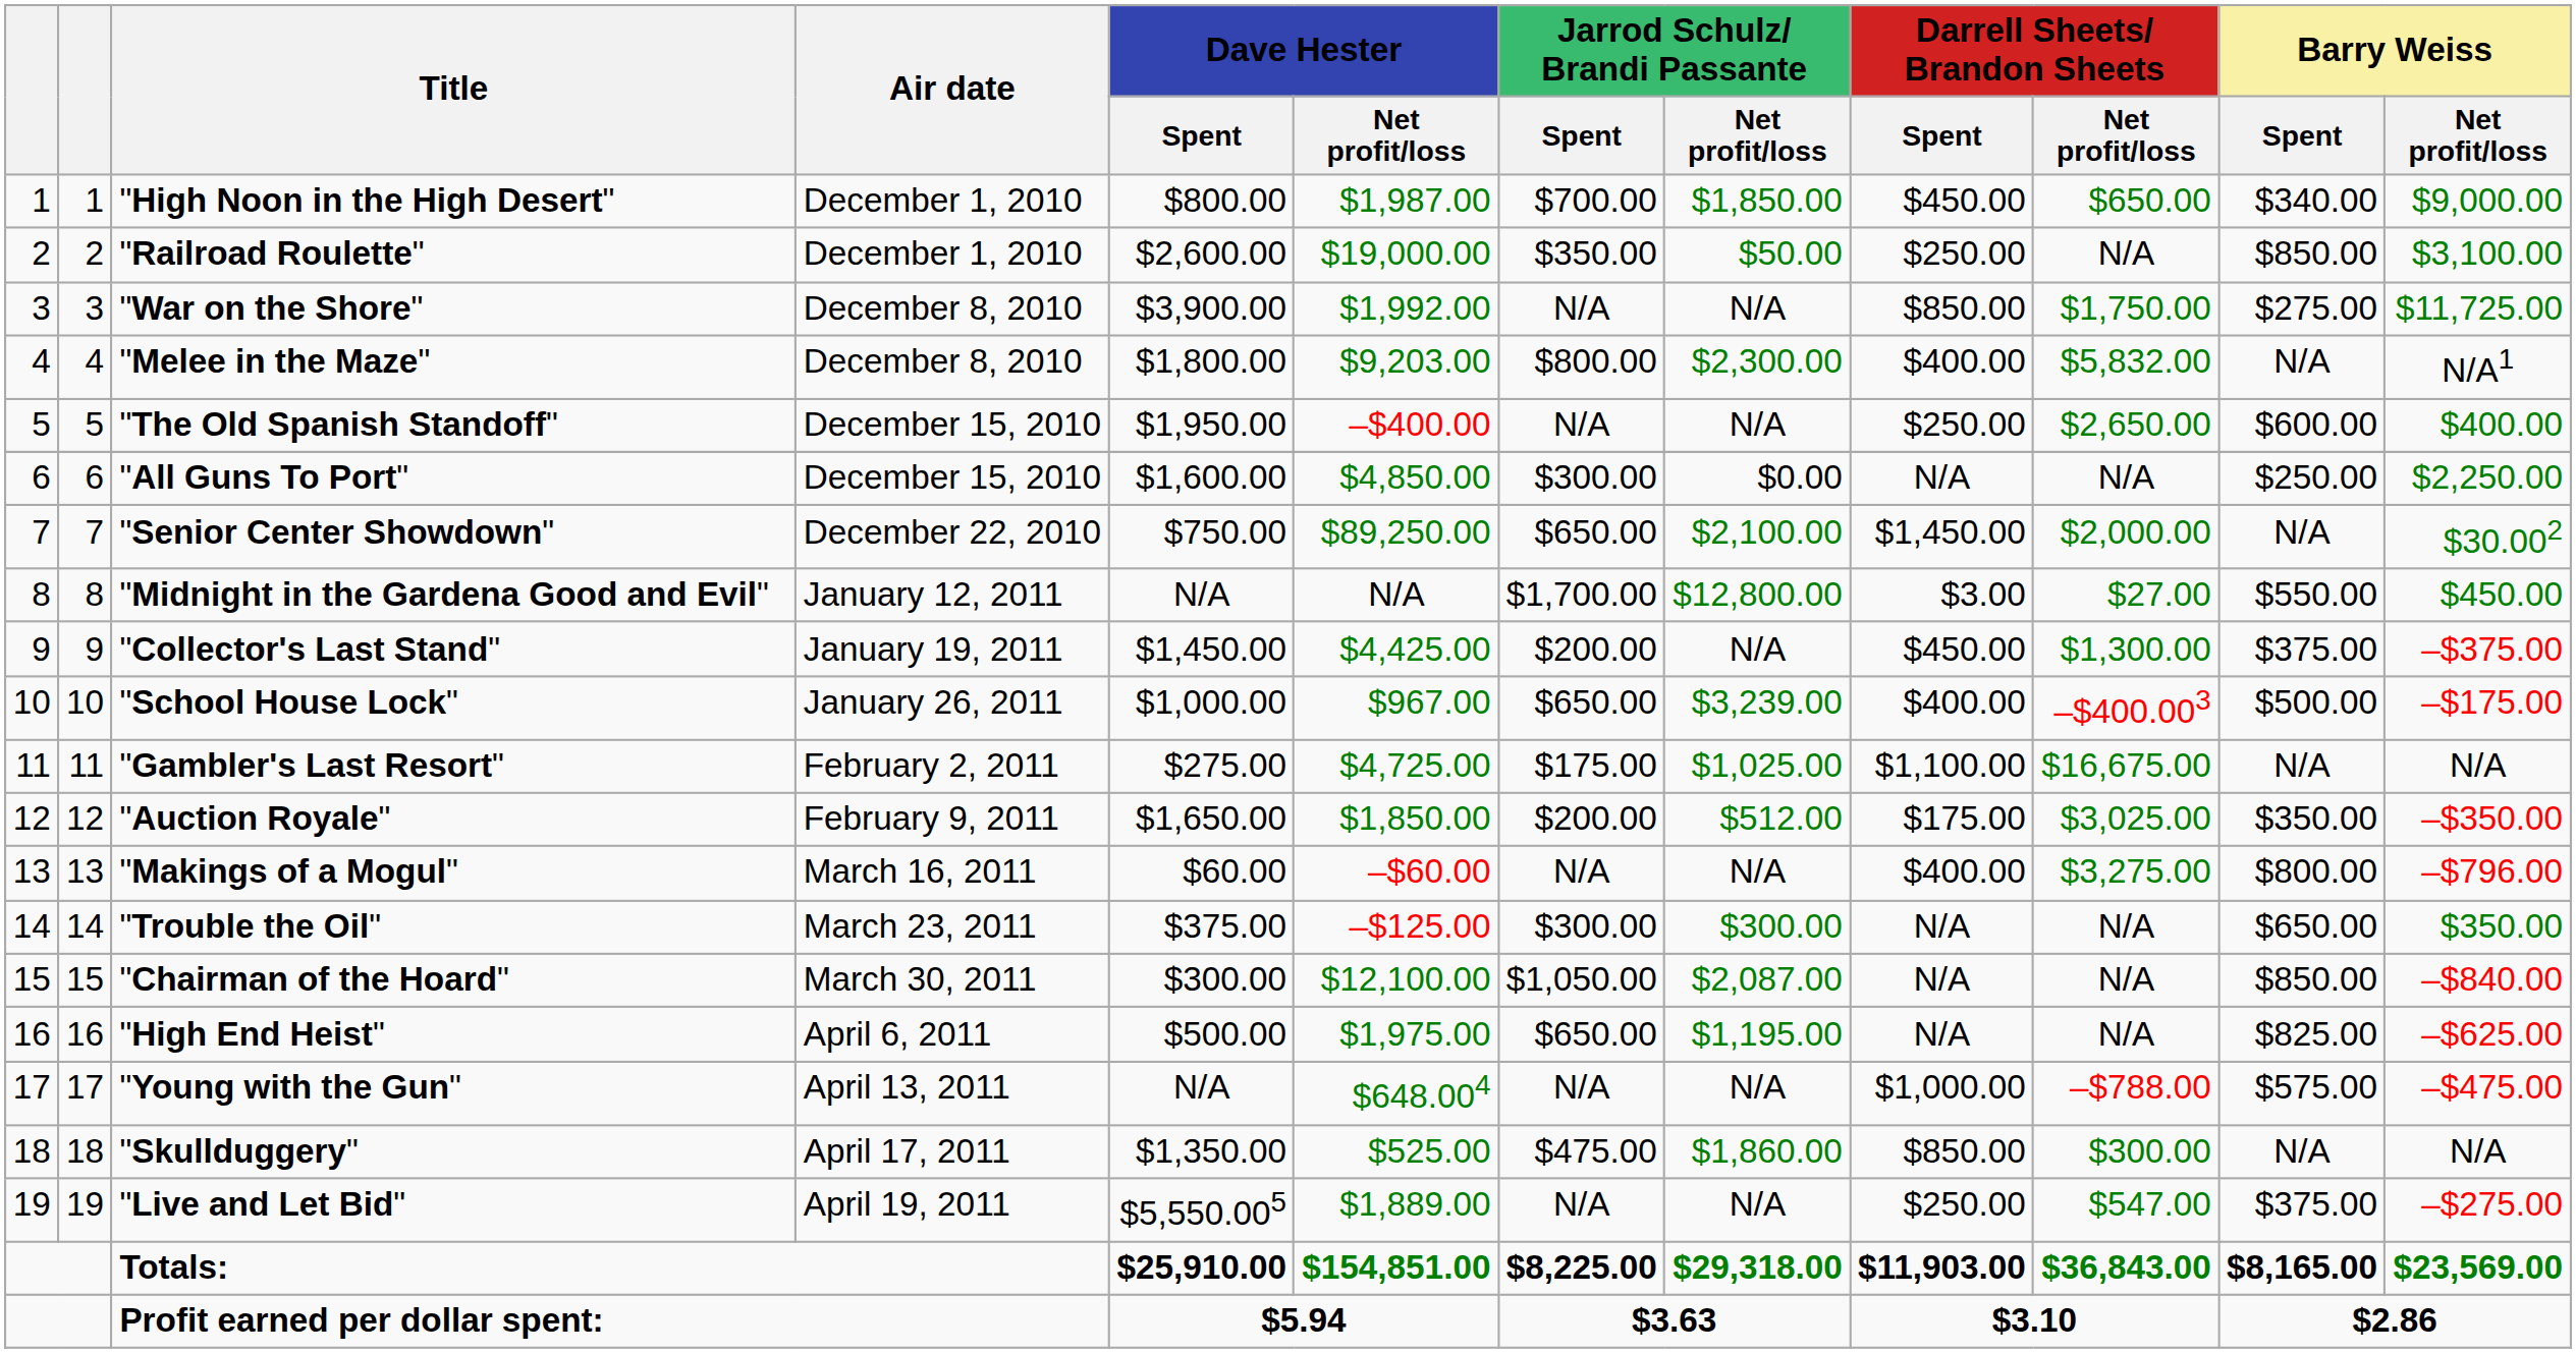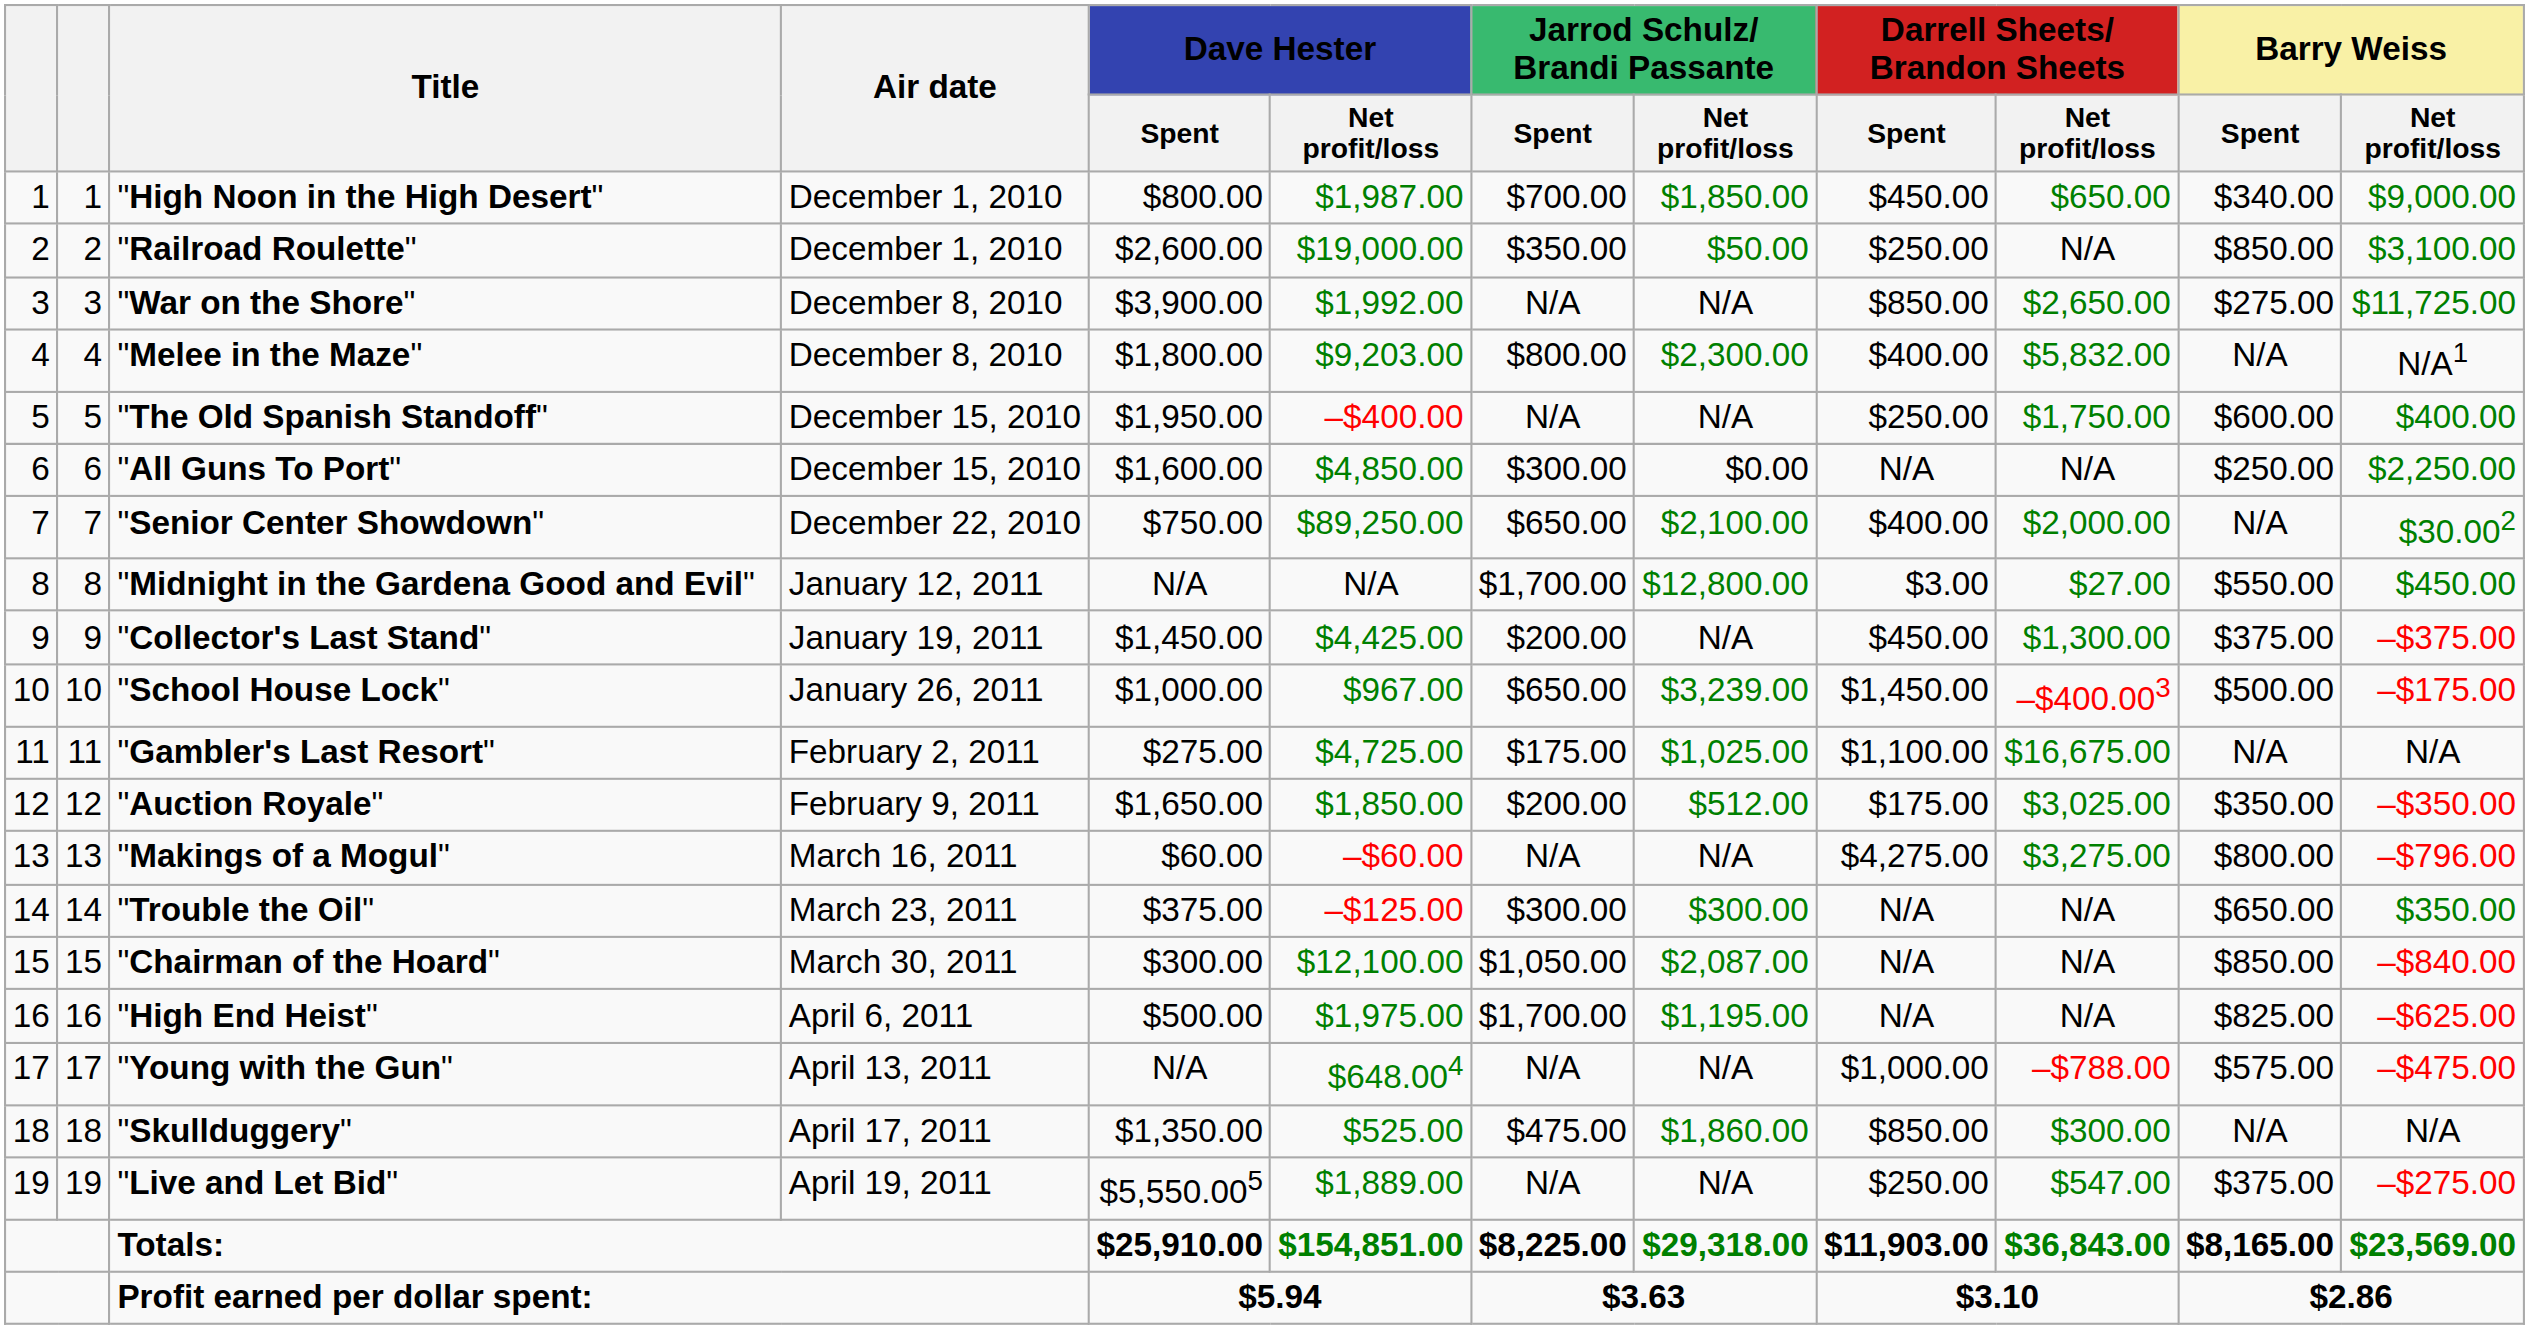"War on the Shore" | Darrell Sheets/ Brandon Sheets / Net profit/loss: $1,750.00 -> $2,650.00
"The Old Spanish Standoff" | Darrell Sheets/ Brandon Sheets / Net profit/loss: $2,650.00 -> $1,750.00
"Senior Center Showdown" | Darrell Sheets/ Brandon Sheets / Spent: $1,450.00 -> $400.00
"School House Lock" | Darrell Sheets/ Brandon Sheets / Spent: $400.00 -> $1,450.00
"Makings of a Mogul" | Darrell Sheets/ Brandon Sheets / Spent: $400.00 -> $4,275.00
"High End Heist" | Jarrod Schulz/ Brandi Passante / Spent: $650.00 -> $1,700.00
